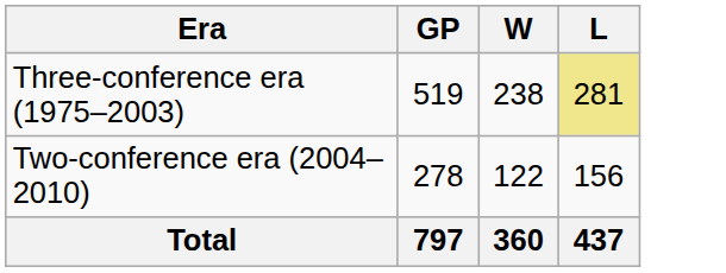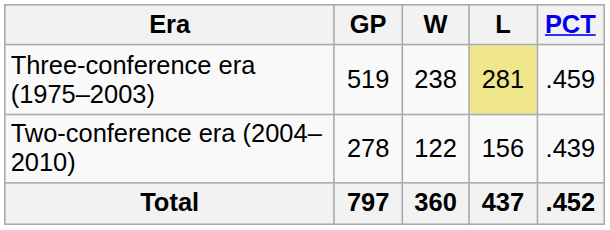+ column: PCT | .459 | .439 | .452
